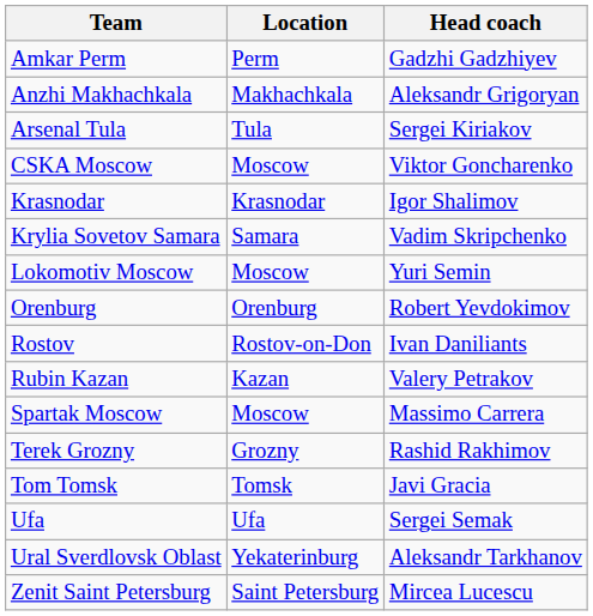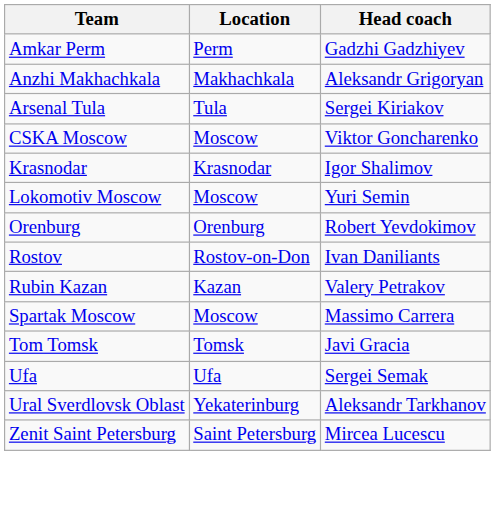- row: Krylia Sovetov Samara | Samara | Vadim Skripchenko
- row: Terek Grozny | Grozny | Rashid Rakhimov
